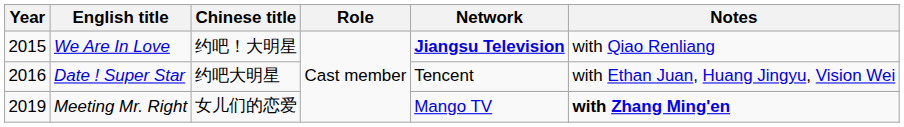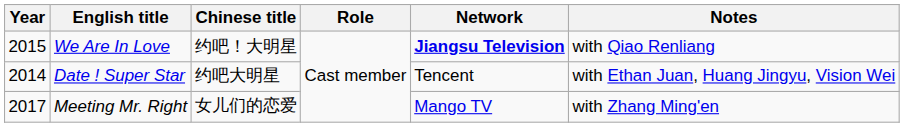Date ! Super Star | Year: 2016 -> 2014
Meeting Mr. Right | Year: 2019 -> 2017
Meeting Mr. Right | Notes: bold -> normal
